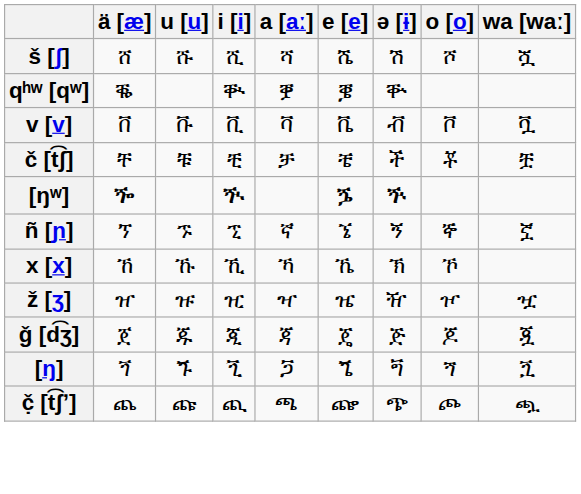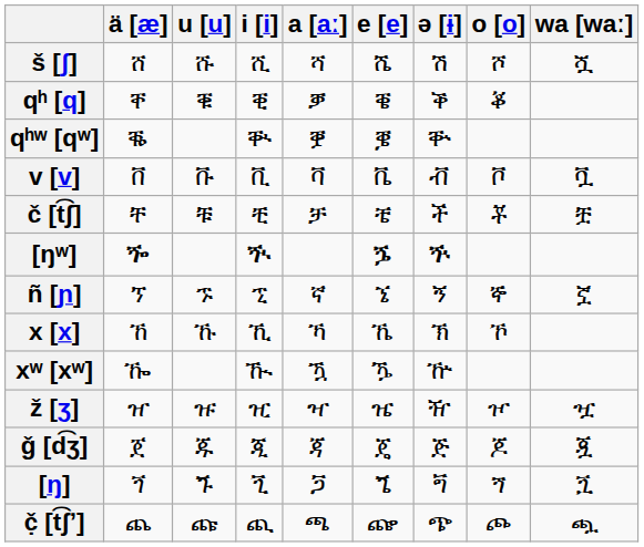+ row: qʰ [q] | ቐ | ቑ | ቒ | ቓ | ቔ | ቕ | ቖ
+ row: xʷ [xʷ] | ዀ | ዂ | ዃ | ዄ | ዅ
